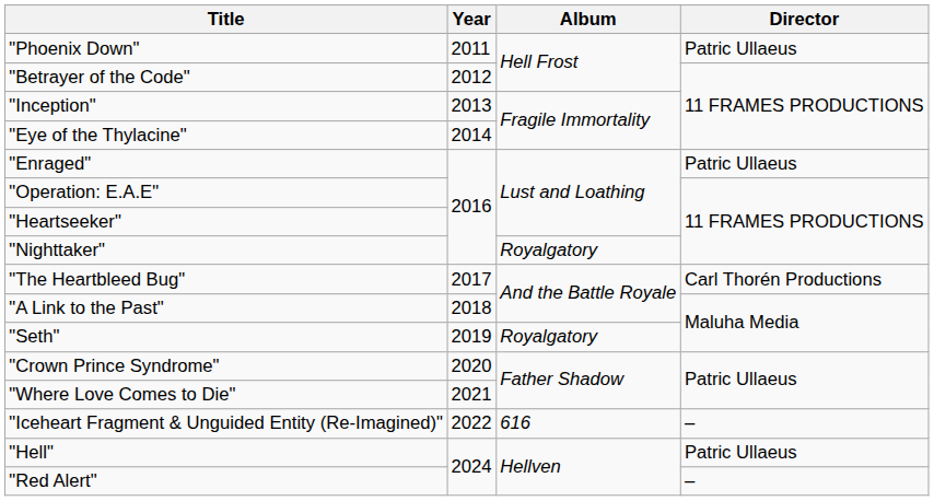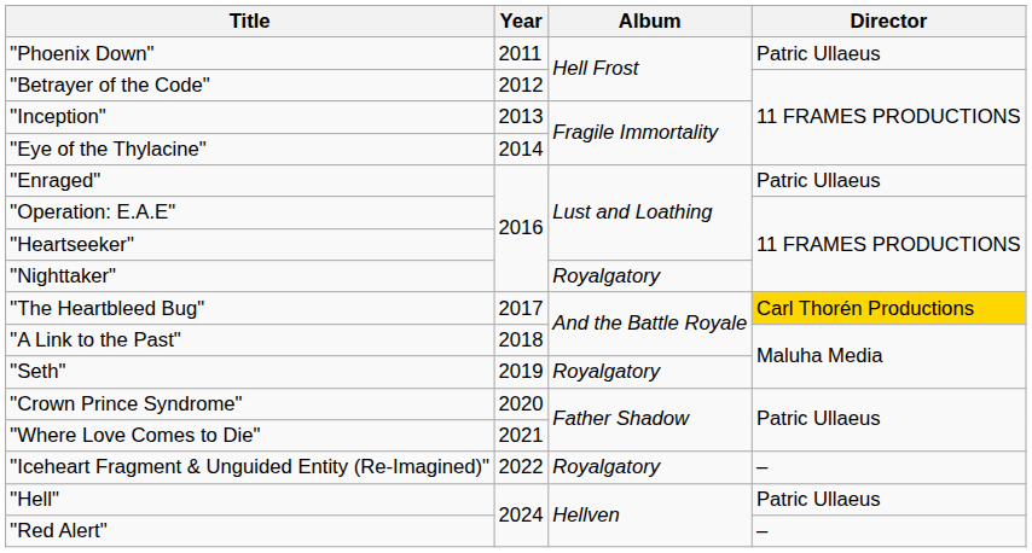"The Heartbleed Bug" | Director: no background -> gold background
"Iceheart Fragment & Unguided Entity (Re-Imagined)" | Album: 616 -> Royalgatory
